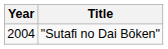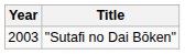"Sutafi no Dai Bōken" | Year: 2004 -> 2003
